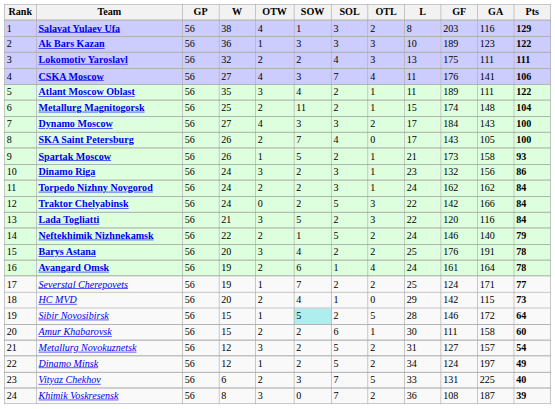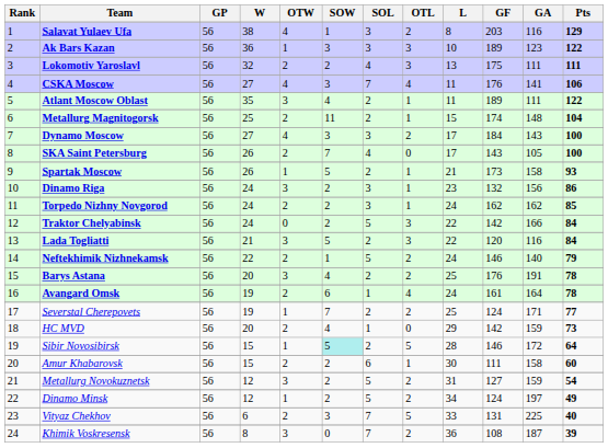Torpedo Nizhny Novgorod | Pts: 84 -> 85
HC MVD | GA: 115 -> 159
Metallurg Novokuznetsk | GA: 157 -> 159
